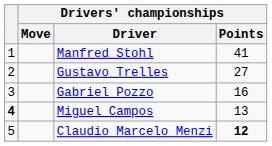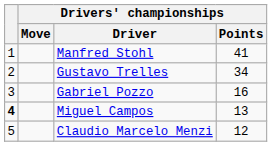Gustavo Trelles | Drivers' championships / Points: 27 -> 34
Claudio Marcelo Menzi | Drivers' championships / Points: bold -> normal
